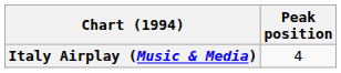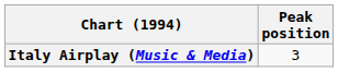Italy Airplay (Music & Media) | Peak position: 4 -> 3
